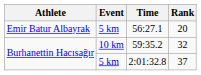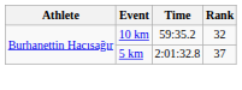- row: Emir Batur Albayrak | 5 km | 56:27.1 | 20
